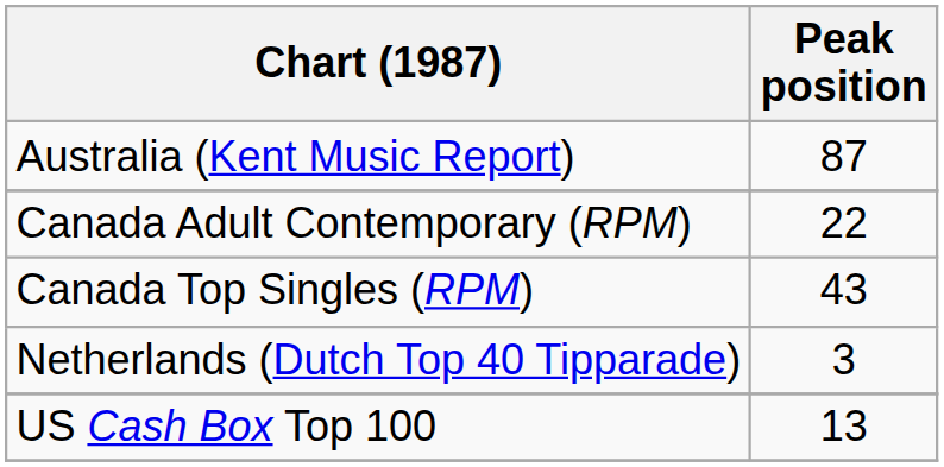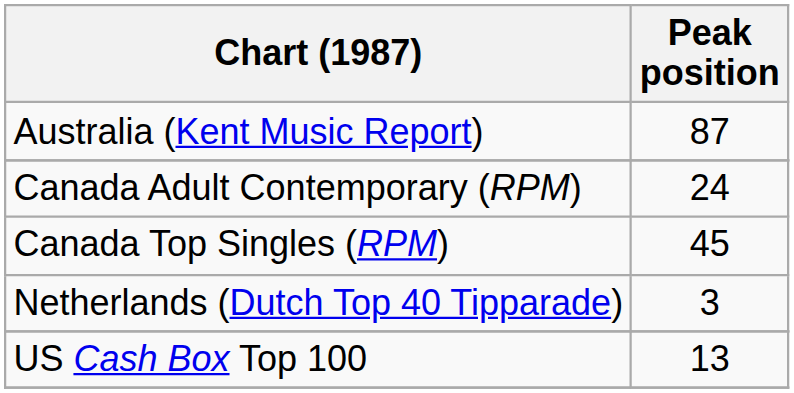Canada Adult Contemporary (RPM) | Peak position: 22 -> 24
Canada Top Singles (RPM) | Peak position: 43 -> 45
